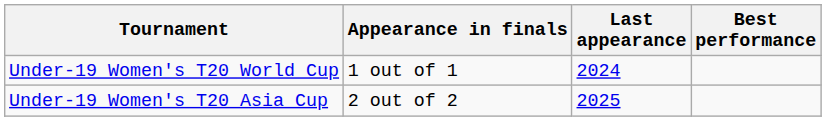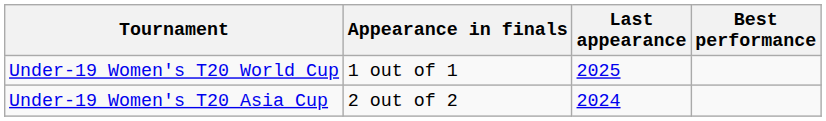Under-19 Women's T20 World Cup | Last appearance: 2024 -> 2025
Under-19 Women's T20 Asia Cup | Last appearance: 2025 -> 2024
